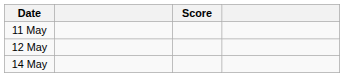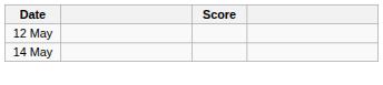- row: 11 May
